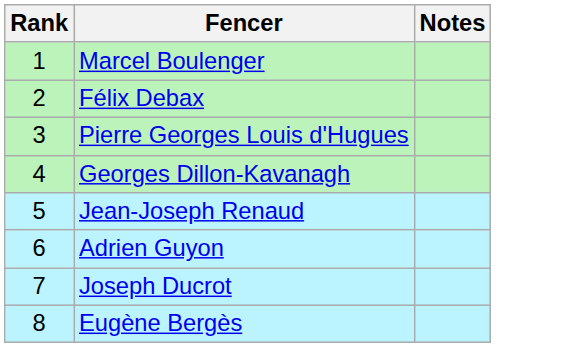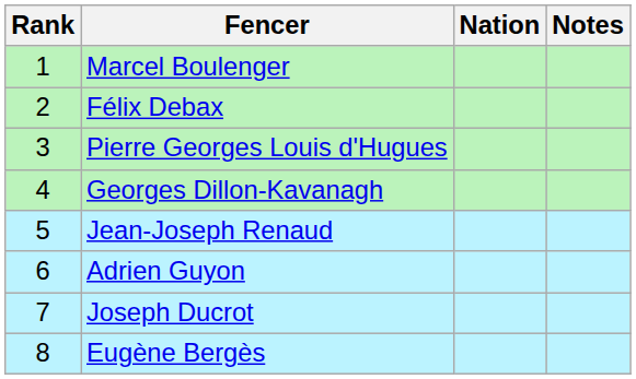+ column: Nation
